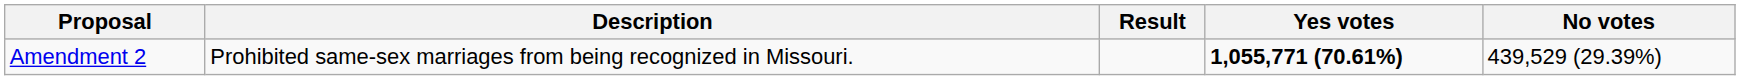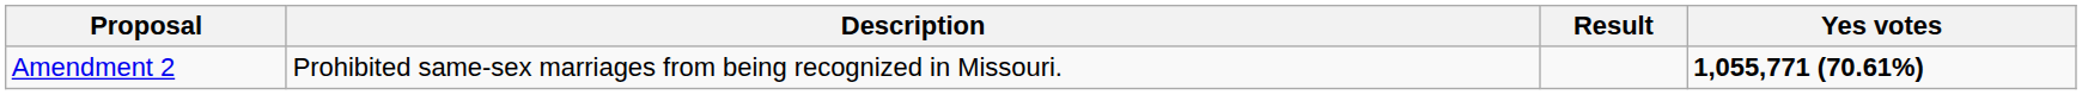- column: No votes | 439,529 (29.39%)
